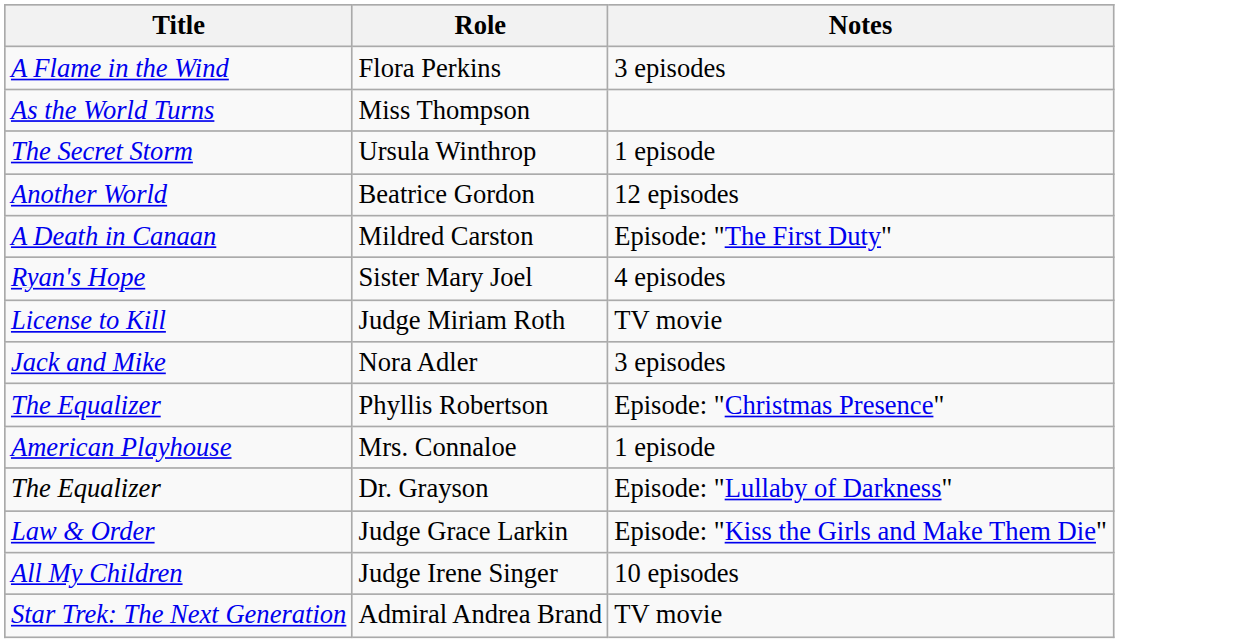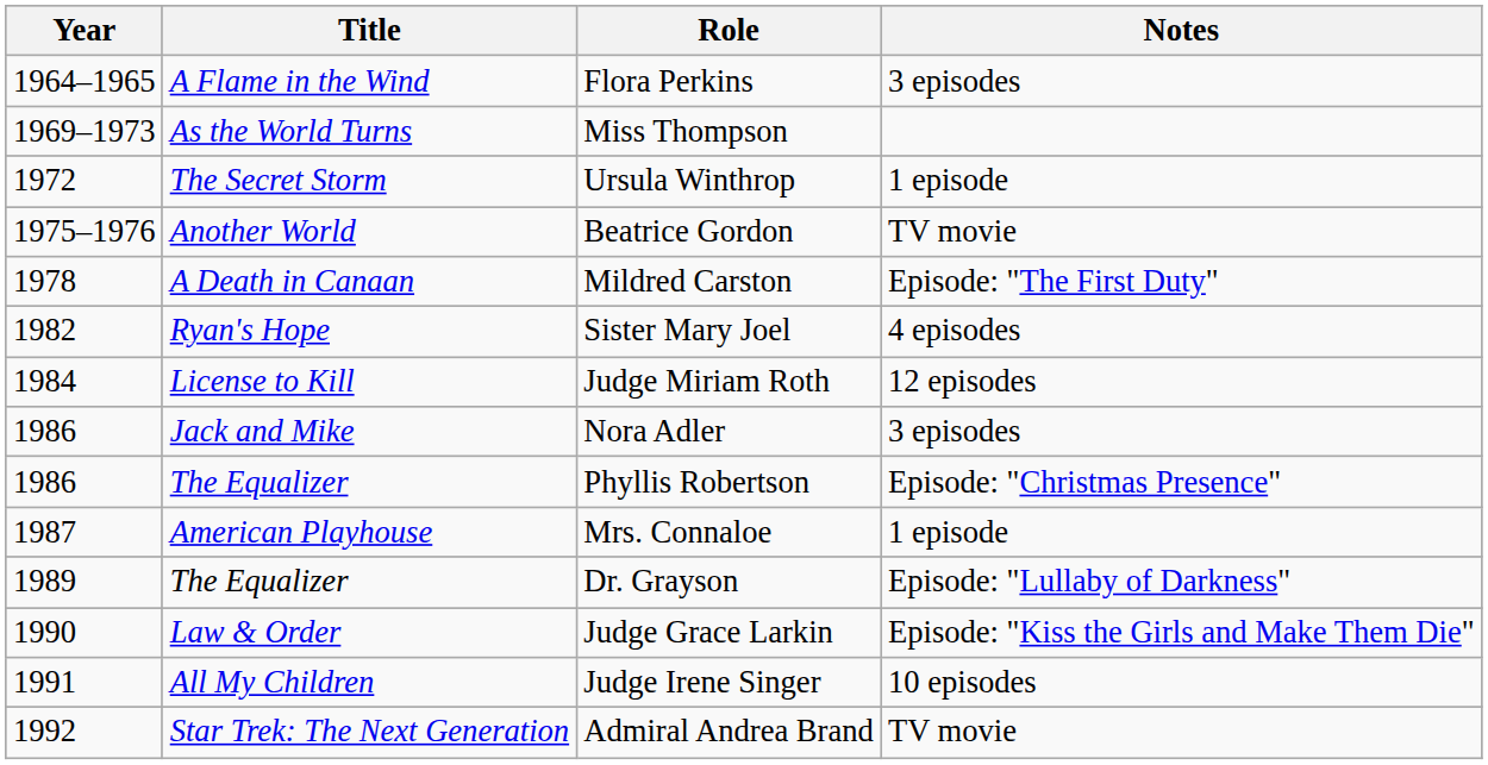+ column: Year | 1964–1965 | 1969–1973 | 1972 | 1975–1976 | 1978 | 1982 | 1984 | 1986 | 1986 | 1987 | 1989 | 1990 | 1991 | 1992
Beatrice Gordon | Notes: 12 episodes -> TV movie
Judge Miriam Roth | Notes: TV movie -> 12 episodes
